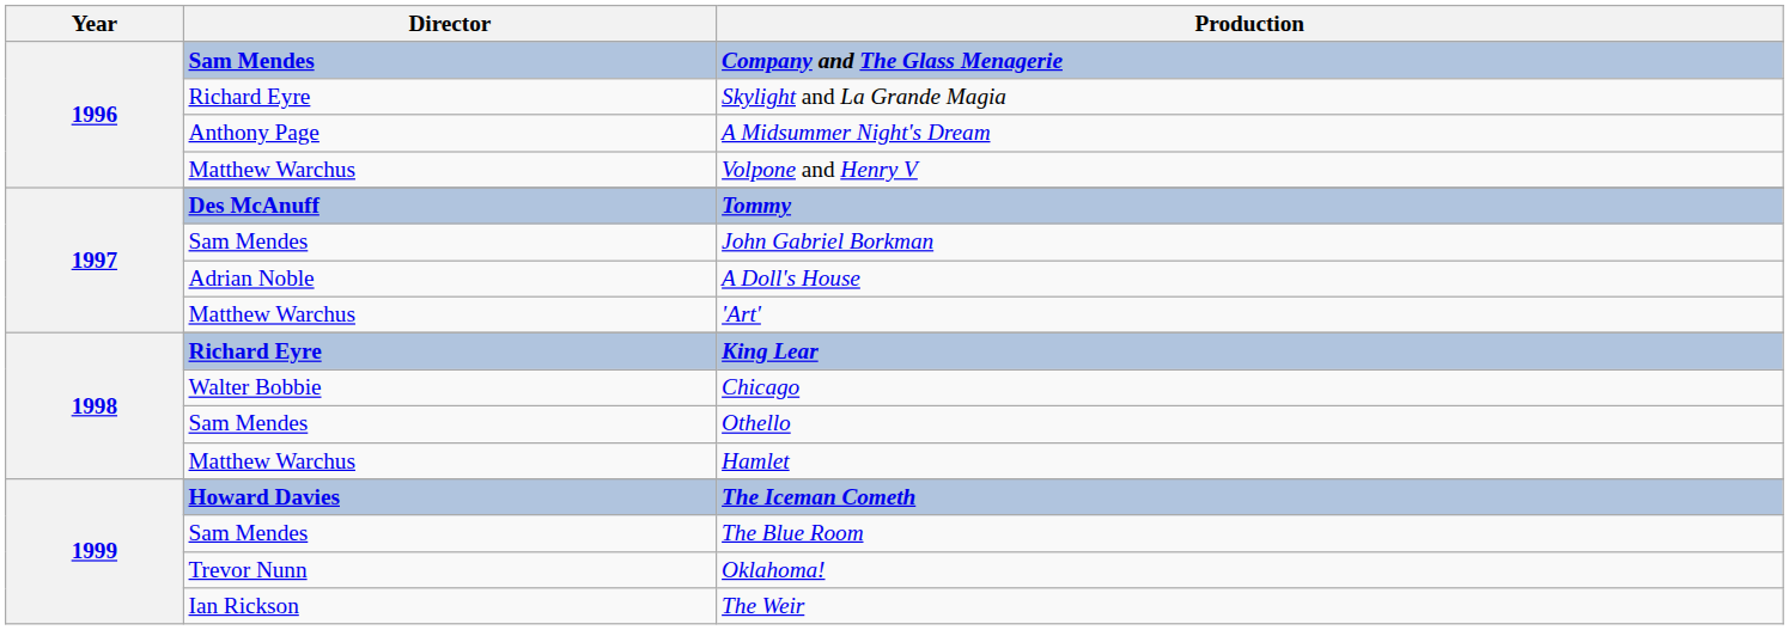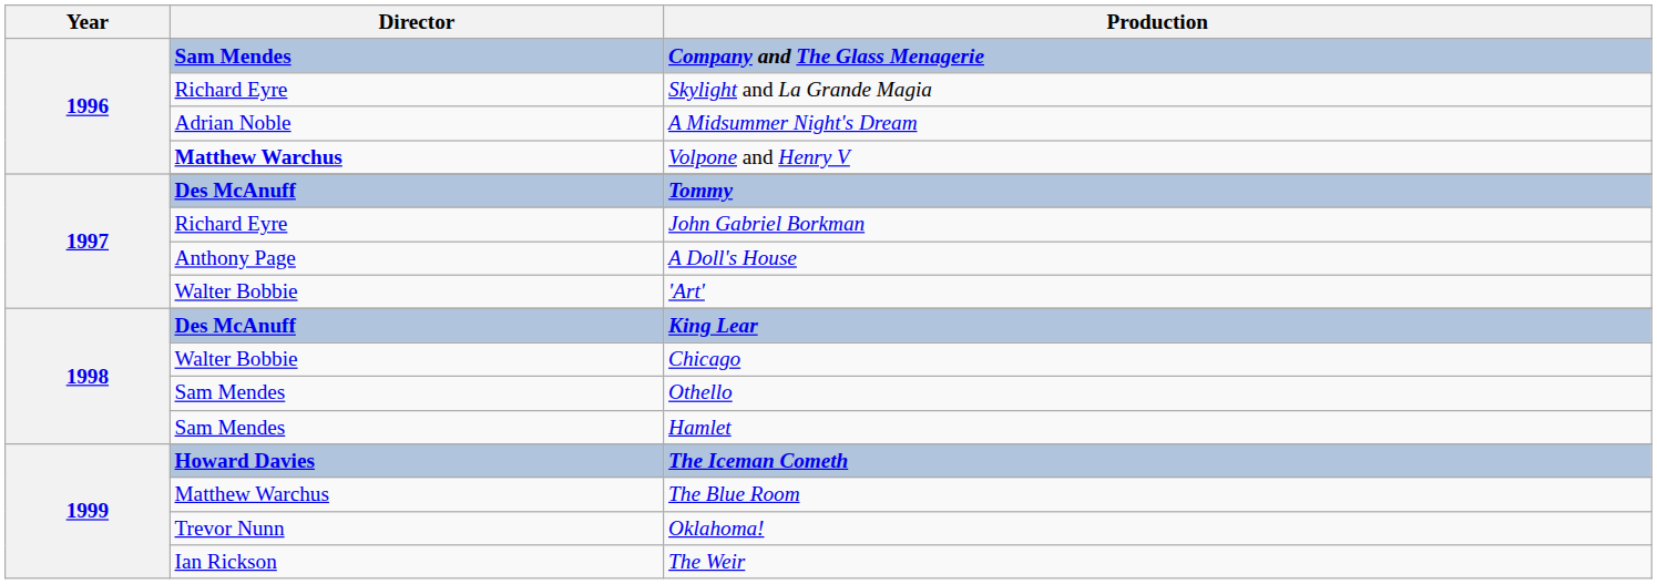A Midsummer Night's Dream | Director: Anthony Page -> Adrian Noble
Volpone and Henry V | Director: normal -> bold
John Gabriel Borkman | Director: Sam Mendes -> Richard Eyre
A Doll's House | Director: Adrian Noble -> Anthony Page
'Art' | Director: Matthew Warchus -> Walter Bobbie
King Lear | Director: Richard Eyre -> Des McAnuff
Hamlet | Director: Matthew Warchus -> Sam Mendes
The Blue Room | Director: Sam Mendes -> Matthew Warchus
